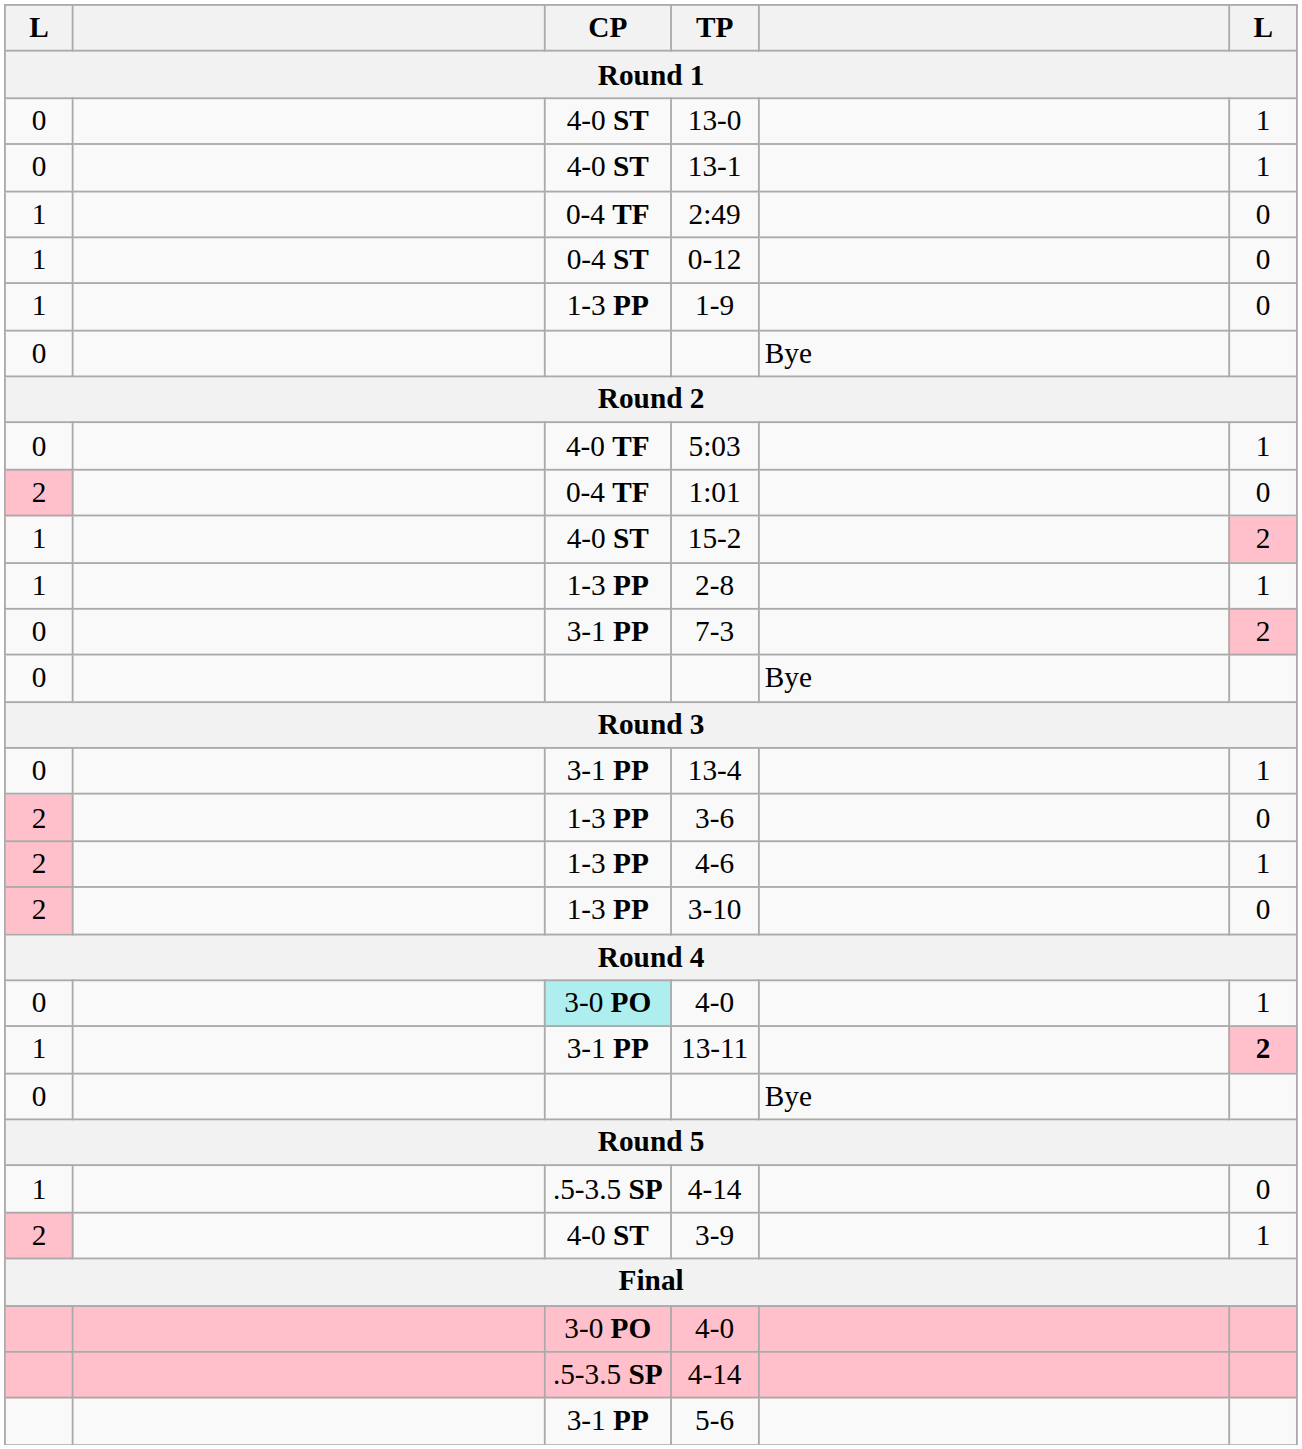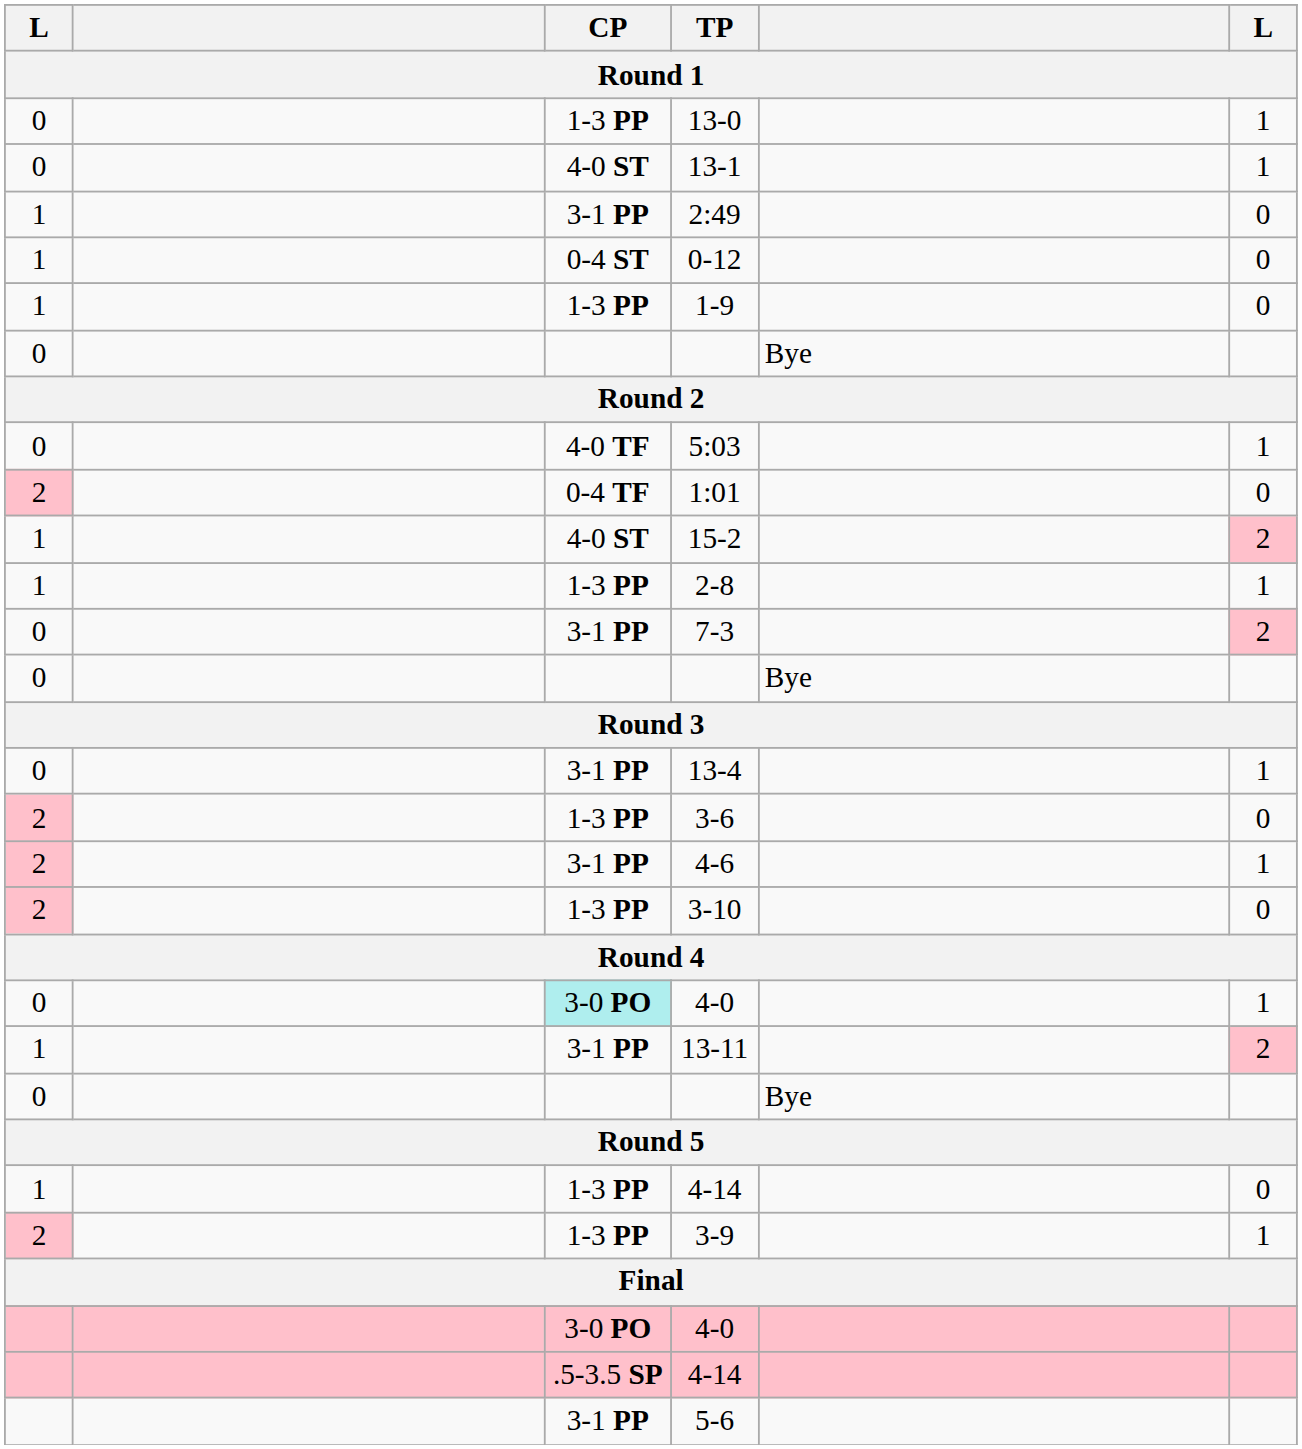13-0 | CP: 4-0 ST -> 1-3 PP
2:49 | CP: 0-4 TF -> 3-1 PP
4-6 | CP: 1-3 PP -> 3-1 PP
13-11 | column 6: bold -> normal
1 / 4-14 | CP: .5-3.5 SP -> 1-3 PP
3-9 | CP: 4-0 ST -> 1-3 PP
